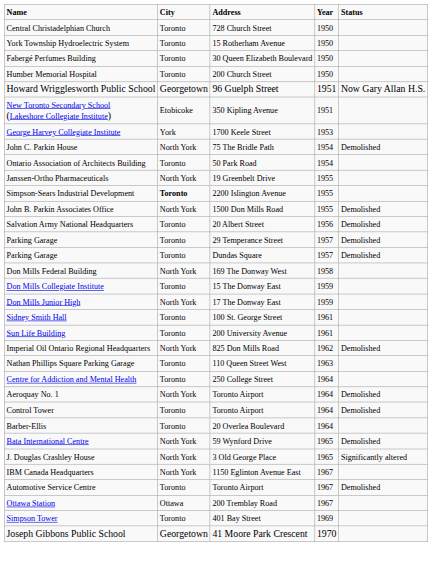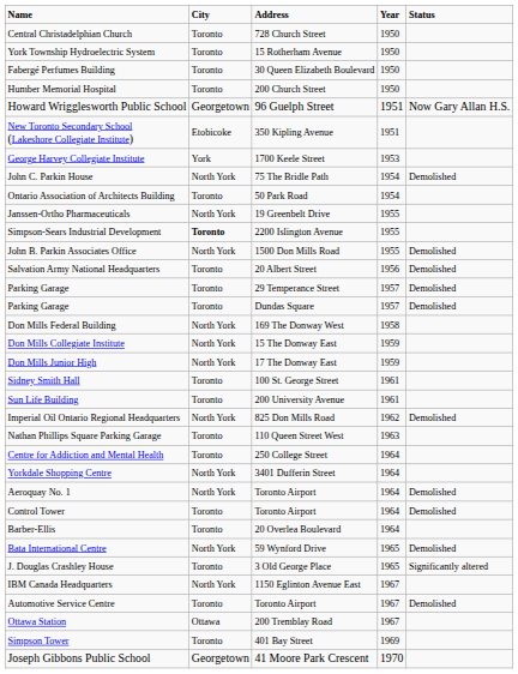Don Mills Collegiate Institute | City: Toronto -> North York
+ row: Yorkdale Shopping Centre | North York | 3401 Dufferin Street | 1964
J. Douglas Crashley House | City: North York -> Toronto
